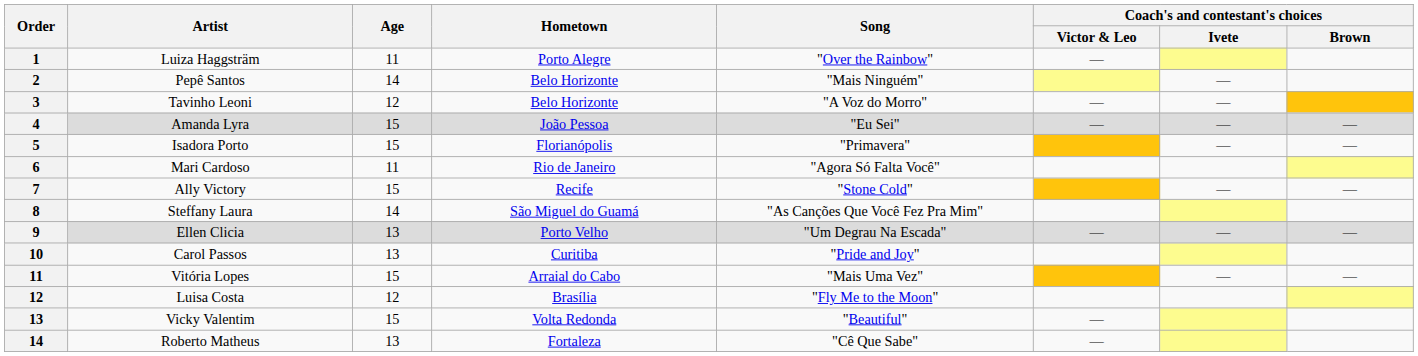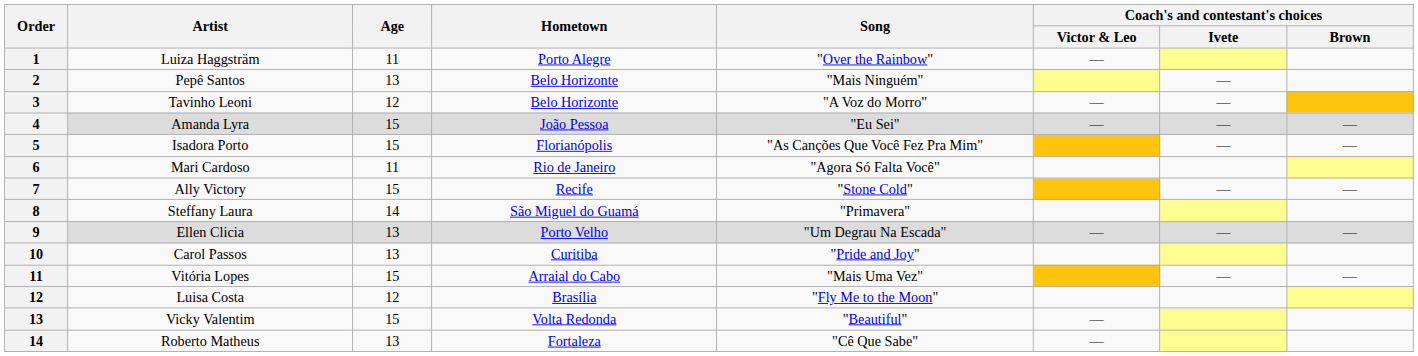Pepê Santos | Age: 14 -> 13
Isadora Porto | Song: "Primavera" -> "As Canções Que Você Fez Pra Mim"
Steffany Laura | Song: "As Canções Que Você Fez Pra Mim" -> "Primavera"
